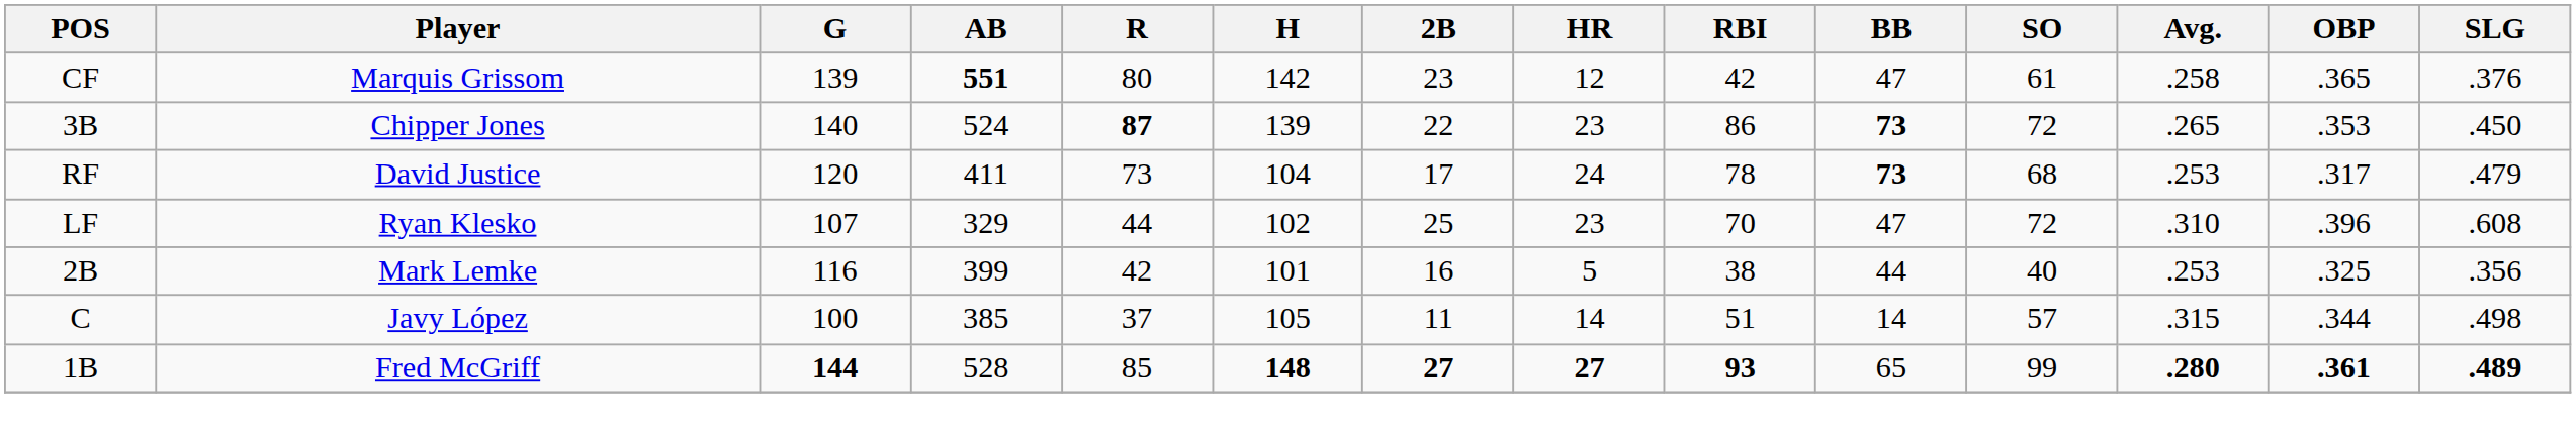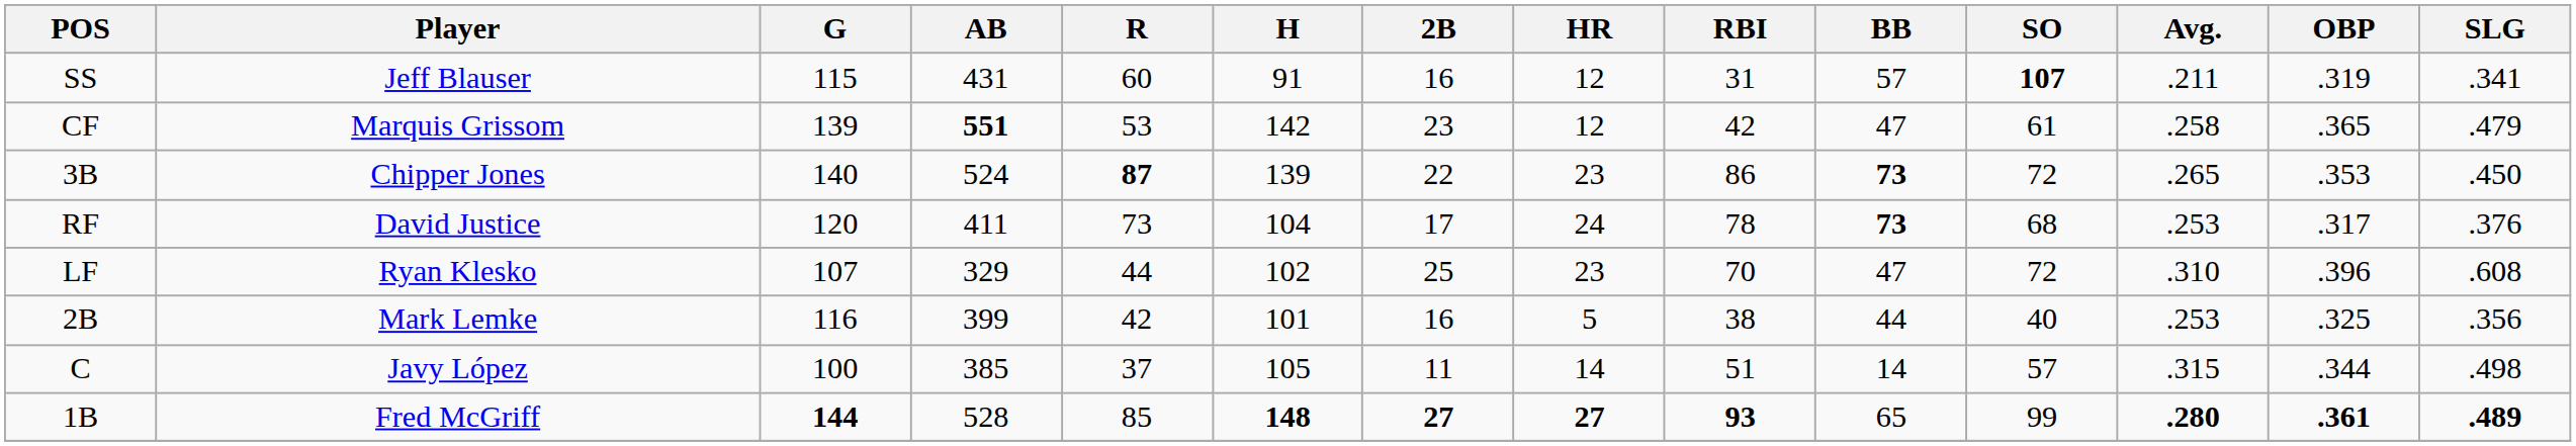+ row: SS | Jeff Blauser | 115 | 431 | 60 | 91 | 16 | 12 | 31 | 57 | 107 | .211 | .319 | .341
CF | R: 80 -> 53
CF | SLG: .376 -> .479
RF | SLG: .479 -> .376
